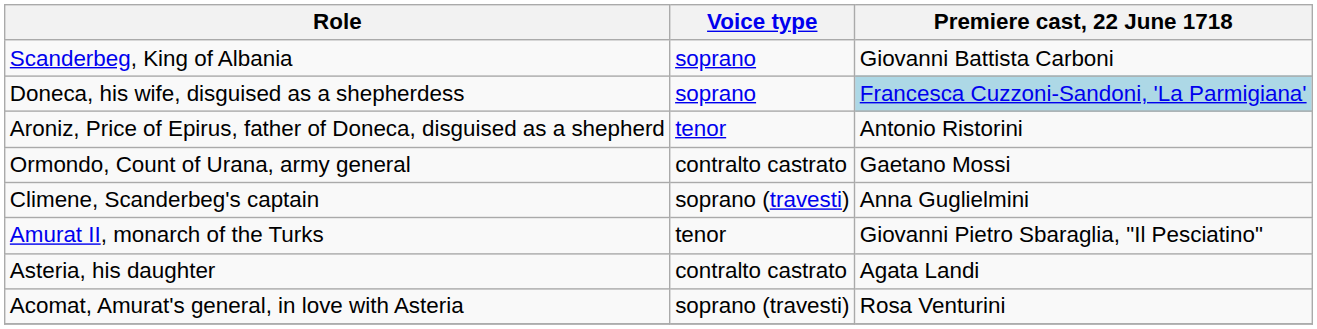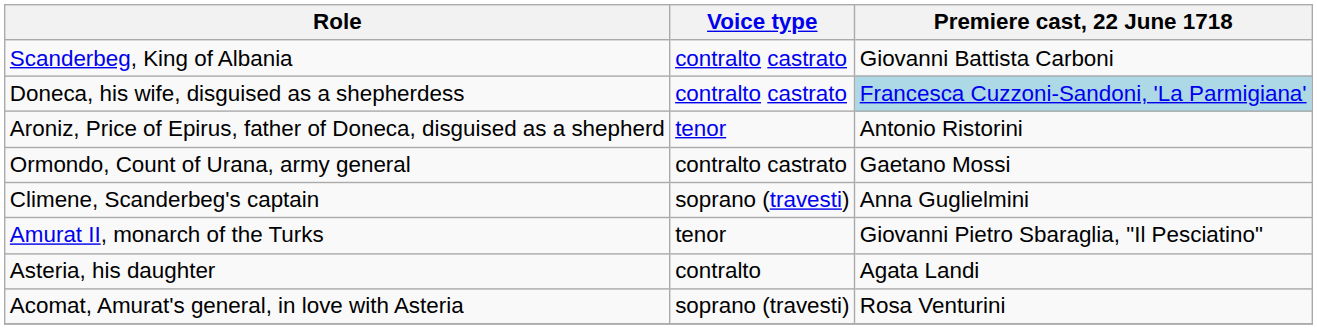Scanderbeg, King of Albania | Voice type: soprano -> contralto castrato
Doneca, his wife, disguised as a shepherdess | Voice type: soprano -> contralto castrato
Asteria, his daughter | Voice type: contralto castrato -> contralto
